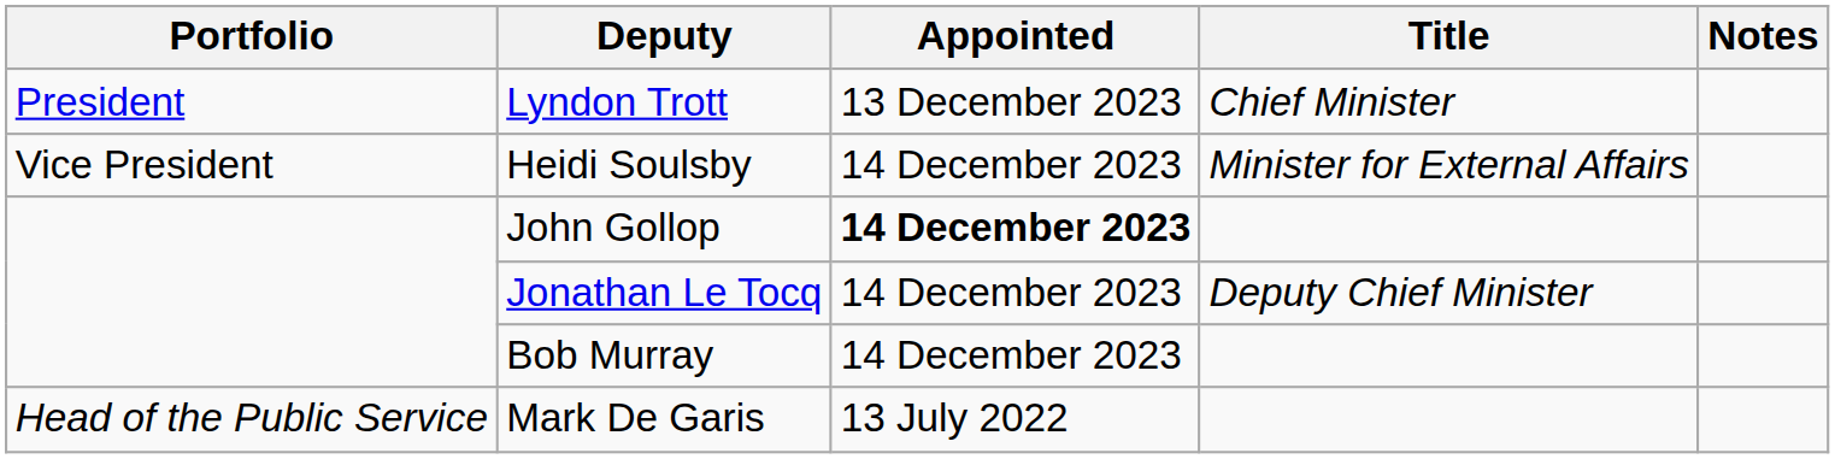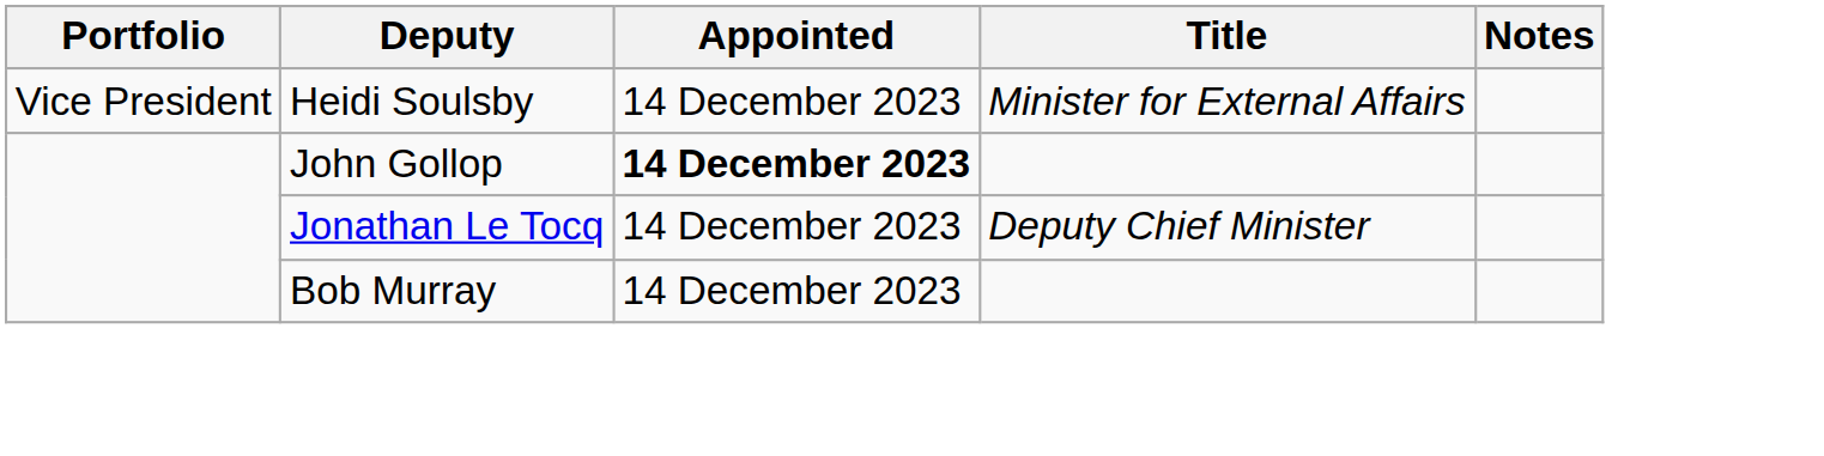- row: President | Lyndon Trott | 13 December 2023 | Chief Minister
- row: Head of the Public Service | Mark De Garis | 13 July 2022
